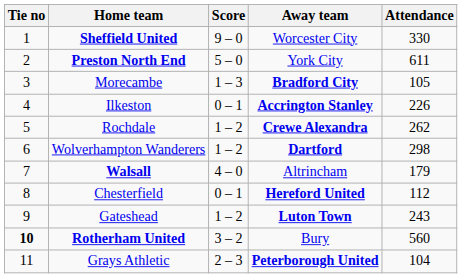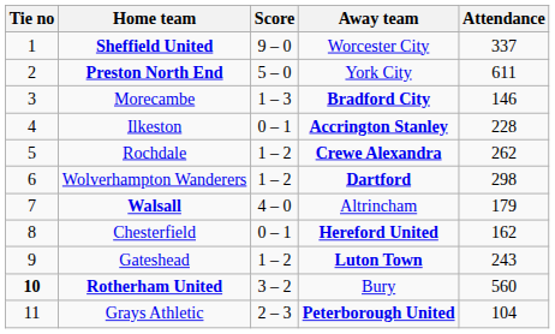Sheffield United | Attendance: 330 -> 337
Morecambe | Attendance: 105 -> 146
Ilkeston | Attendance: 226 -> 228
Chesterfield | Attendance: 112 -> 162
